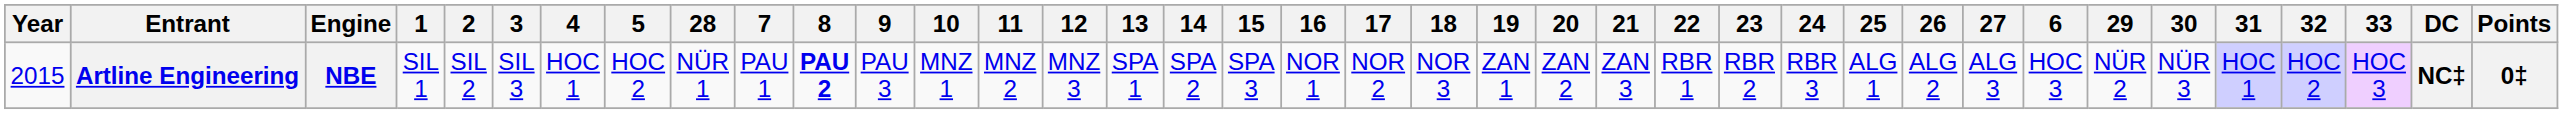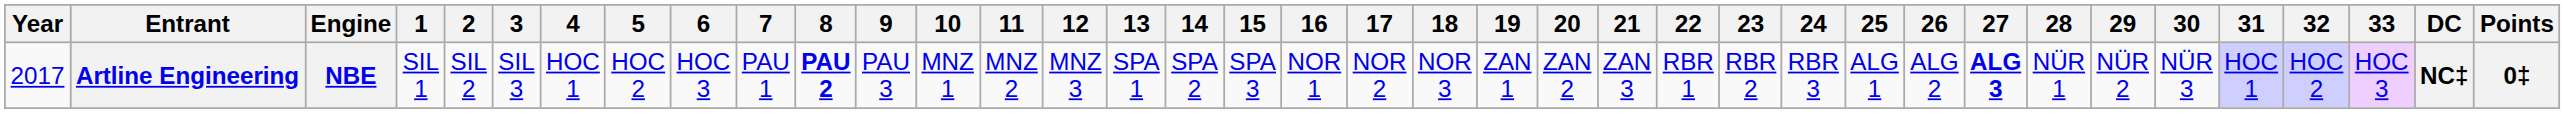columns swapped: 6 <-> 28
Artline Engineering | Year: 2015 -> 2017
Artline Engineering | 27: normal -> bold
